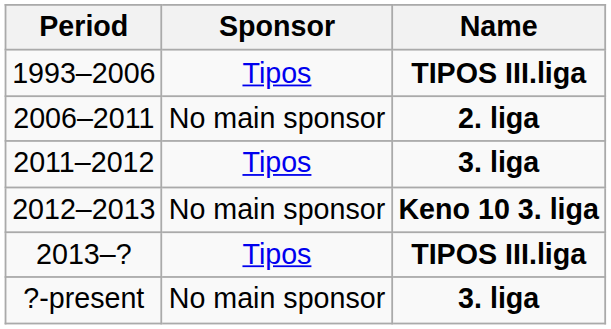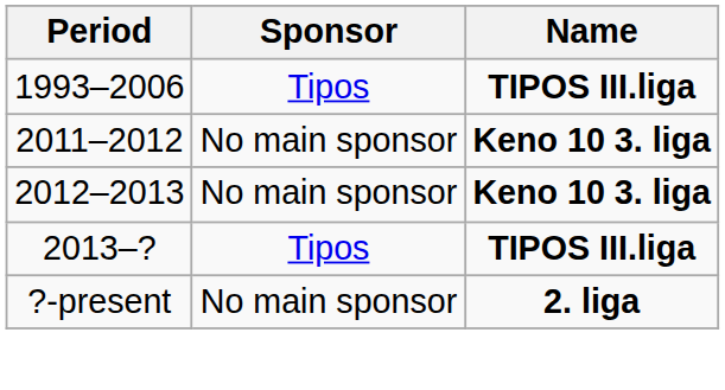- row: 2006–2011 | No main sponsor | 2. liga
2011–2012 | Sponsor: Tipos -> No main sponsor
2011–2012 | Name: 3. liga -> Keno 10 3. liga
?-present | Name: 3. liga -> 2. liga
